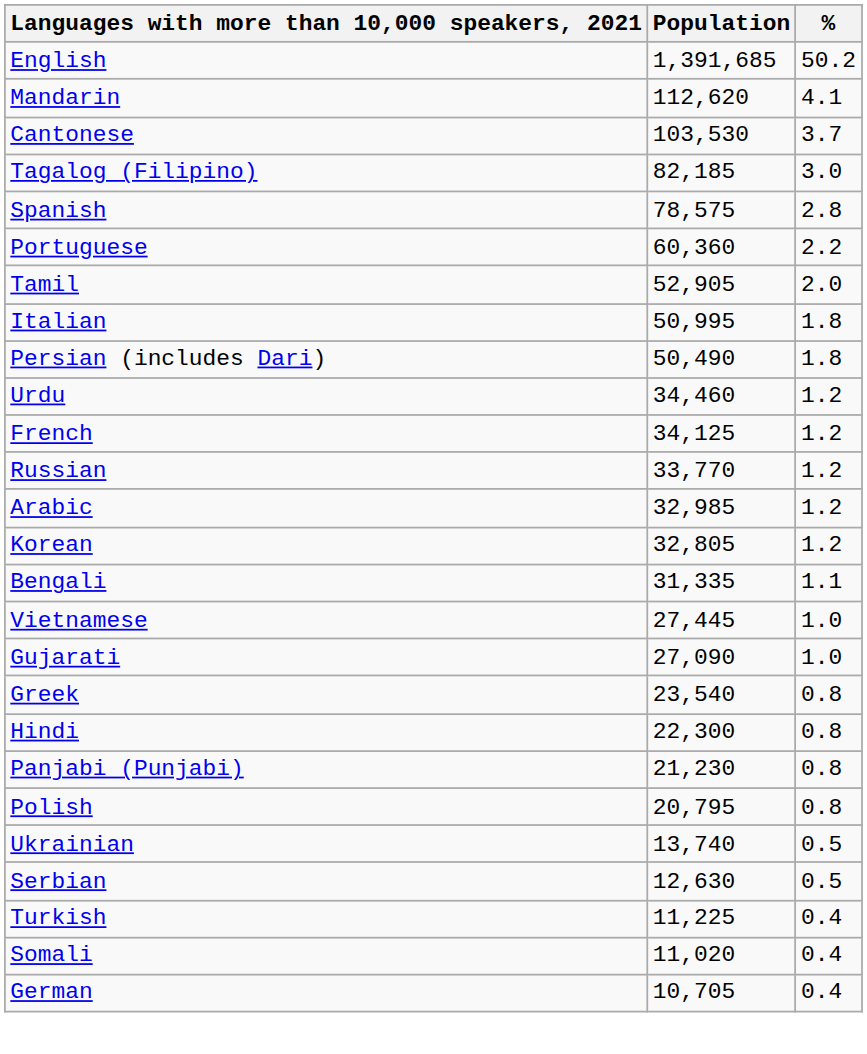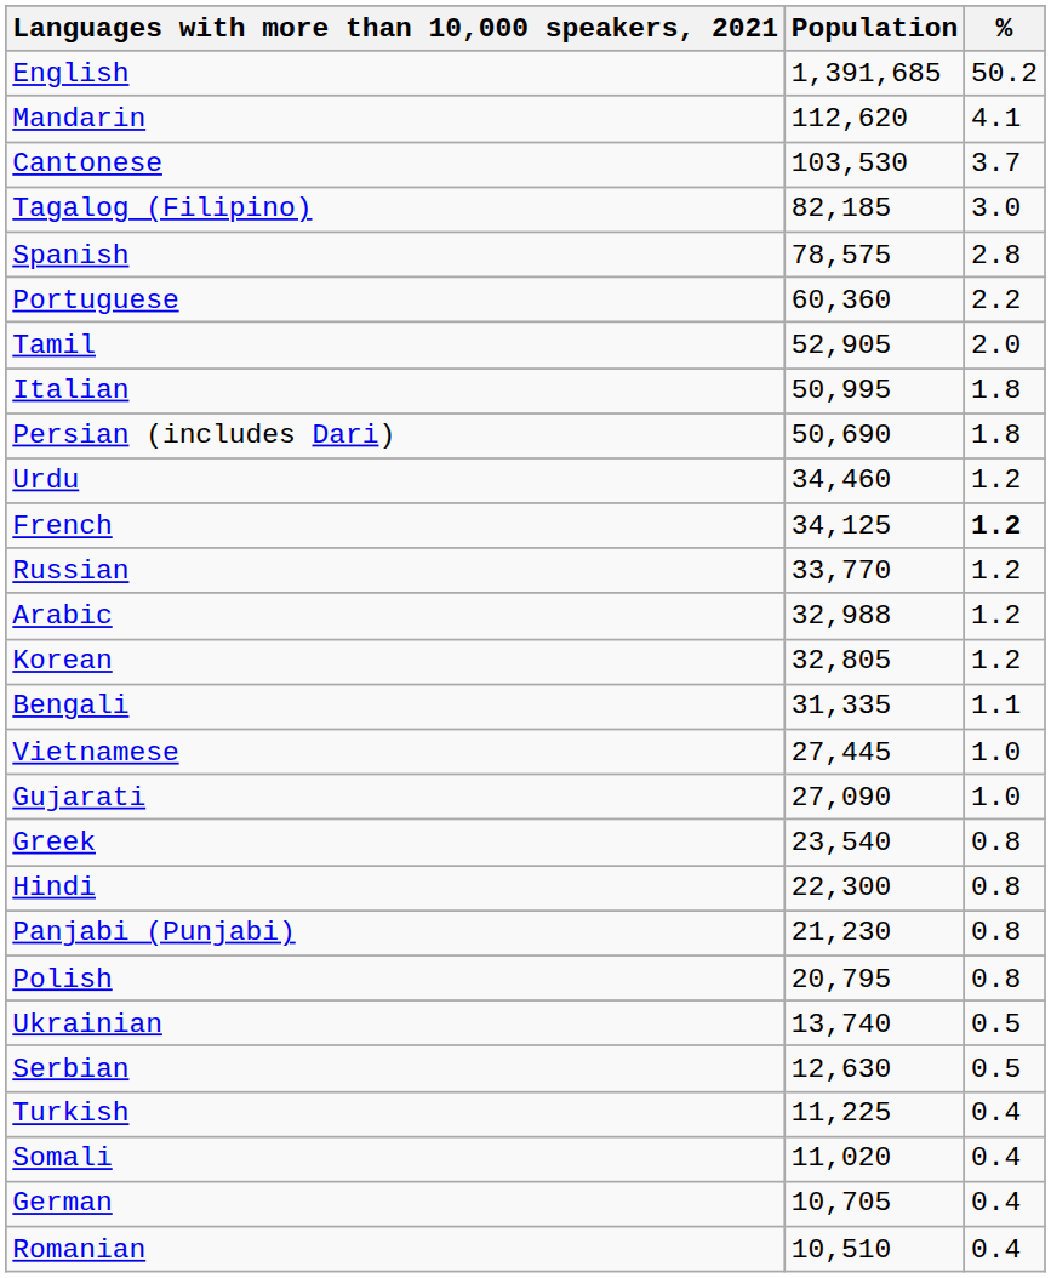Persian (includes Dari) | Population: 50,490 -> 50,690
French | %: normal -> bold
Arabic | Population: 32,985 -> 32,988
+ row: Romanian | 10,510 | 0.4
